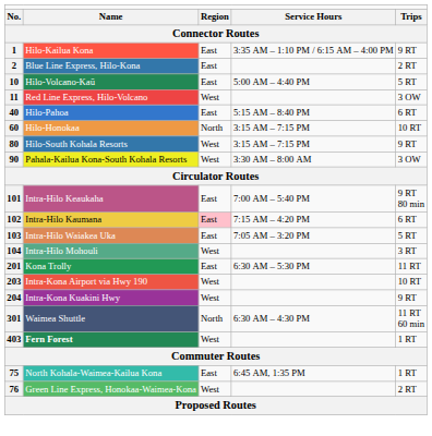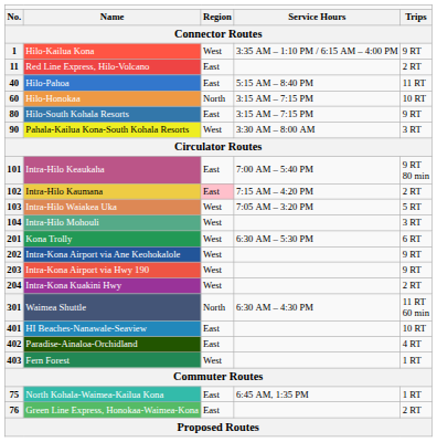1 | column 3: East -> West
- row: 2 | Blue Line Express, Hilo-Kona | East | 2 RT
- row: 10 | Hilo-Volcano-Kaū | East | 5:00 AM – 4:40 PM | 5 RT
11 | column 3: West -> East
11 | column 5: 3 OW -> 2 RT
40 | column 5: 6 RT -> 11 RT
80 | column 3: West -> East
90 | column 5: 3 OW -> 3 RT
102 | column 5: 6 RT -> 2 RT
103 | column 3: East -> West
201 | column 3: East -> West
201 | column 5: 11 RT -> 6 RT
+ row: 202 | Intra-Kona Airport via Ane Keohokalole | West | 9 RT
203 | column 5: 10 RT -> 9 RT
204 | column 5: 9 RT -> 2 RT
+ row: 401 | HI Beaches-Nanawale-Seaview | East | 10 RT
+ row: 402 | Paradise-Ainaloa-Orchidland | East | 4 RT
403 | column 2: bold -> normal
76 | column 3: West -> East
